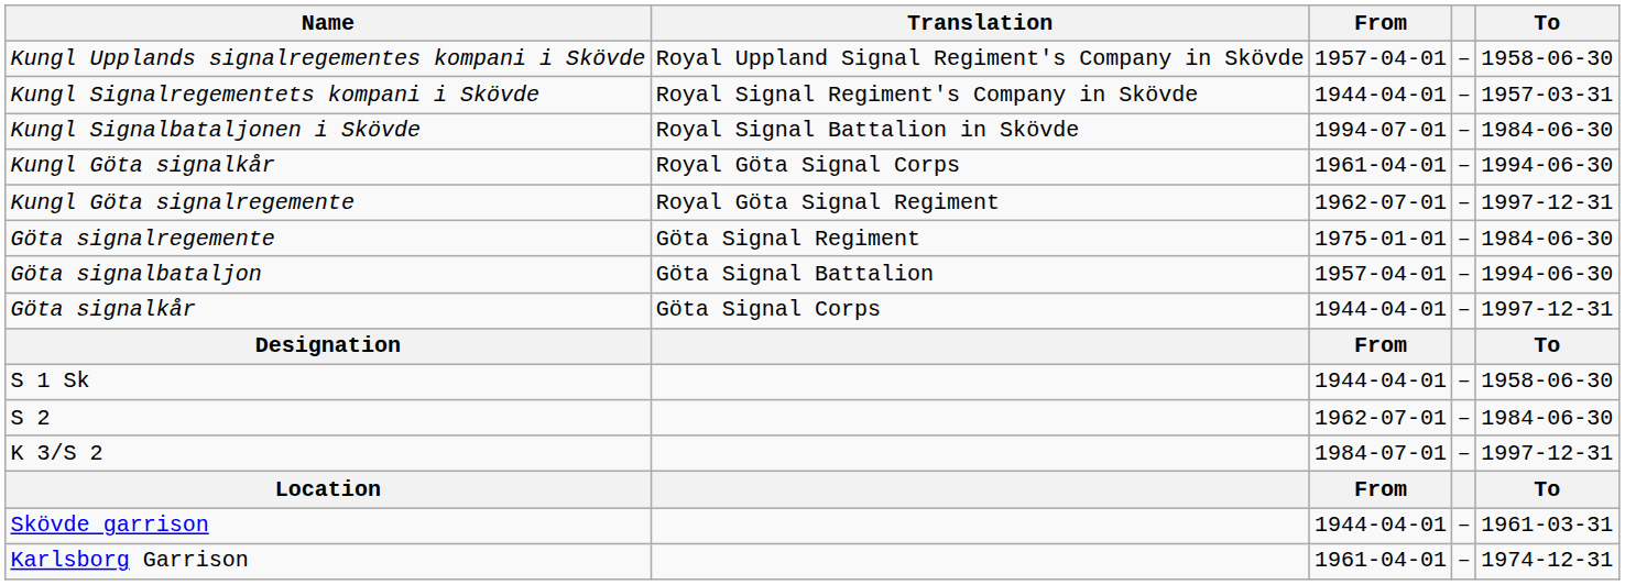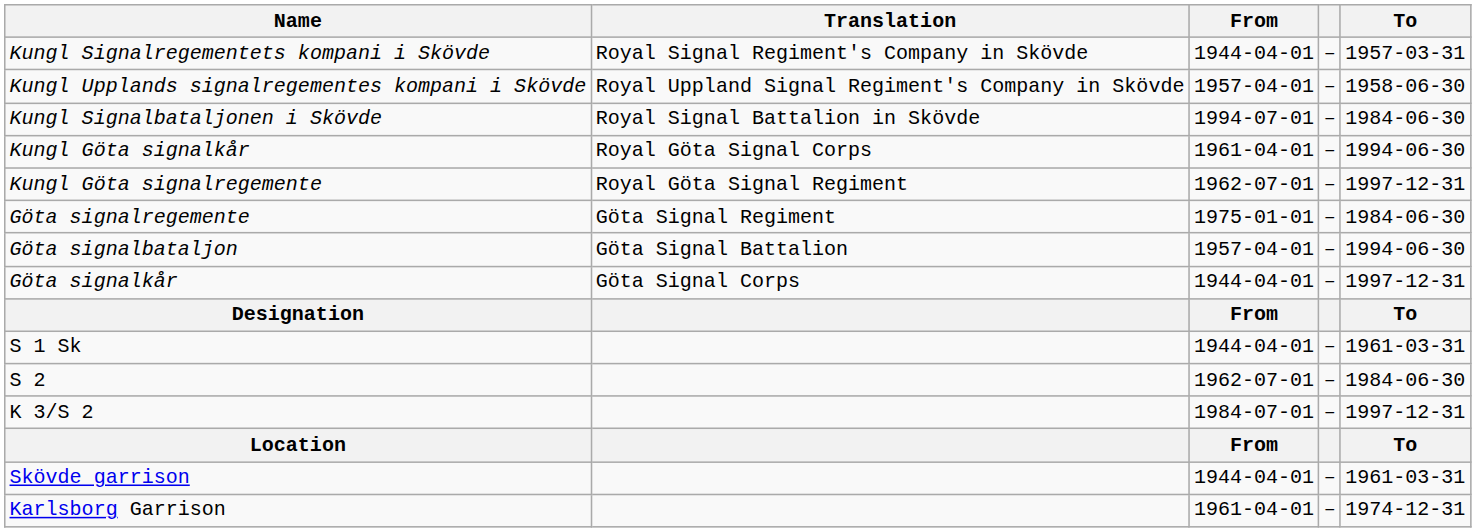rows swapped: Kungl Signalregementets kompani i Skövde <-> Kungl Upplands signalregementes kompani i Skövde
S 1 Sk | To: 1958-06-30 -> 1961-03-31
